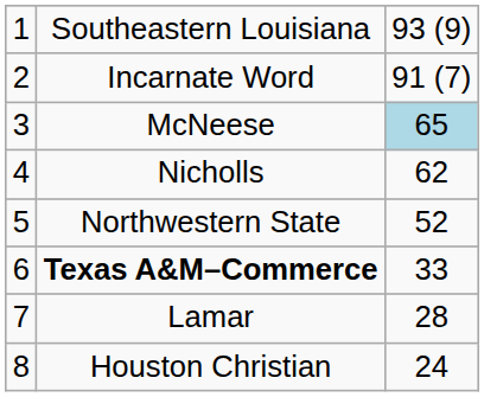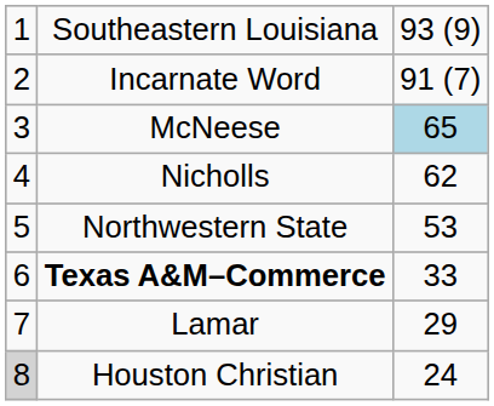Northwestern State | column 3: 52 -> 53
Lamar | column 3: 28 -> 29
Houston Christian | column 1: no background -> lightgrey background
